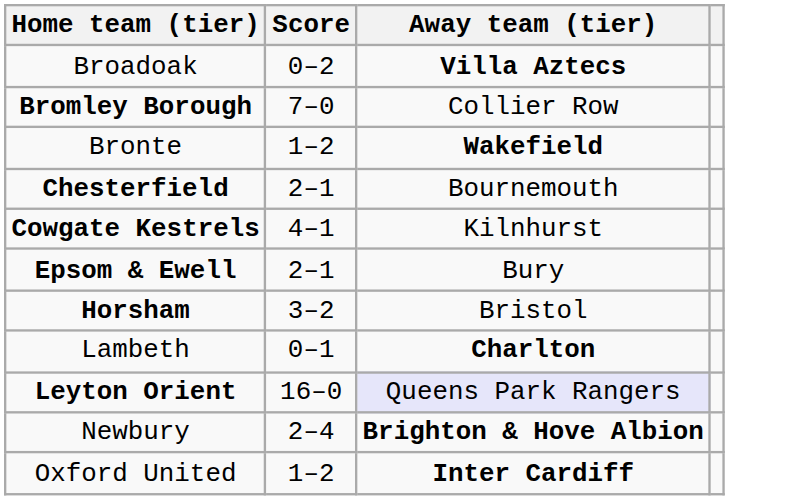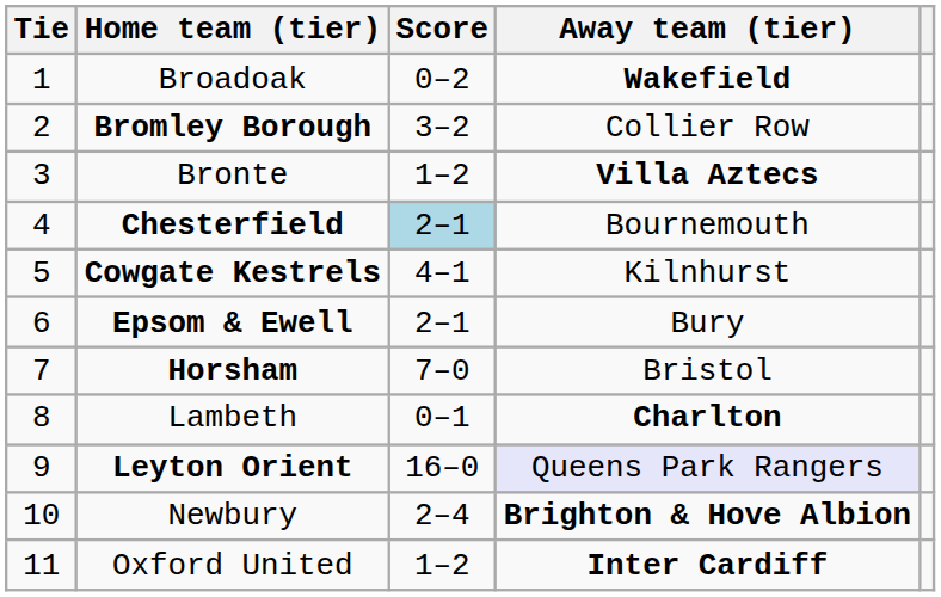+ column: Tie | 1 | 2 | 3 | 4 | 5 | 6 | 7 | 8 | 9 | 10 | 11
Broadoak | Away team (tier): Villa Aztecs -> Wakefield
Bromley Borough | Score: 7–0 -> 3–2
Bronte | Away team (tier): Wakefield -> Villa Aztecs
Chesterfield | Score: no background -> lightblue background
Horsham | Score: 3–2 -> 7–0
